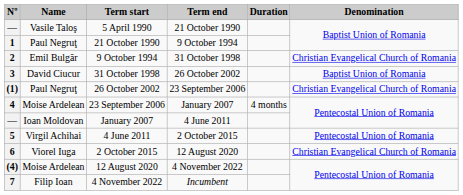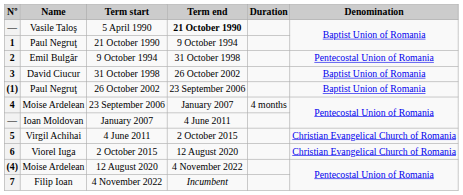— / 5 April 1990 | Term end: normal -> bold
2 | Denomination: Christian Evangelical Church of Romania -> Pentecostal Union of Romania
(1) | Denomination: Christian Evangelical Church of Romania -> Baptist Union of Romania
5 | Denomination: Pentecostal Union of Romania -> Christian Evangelical Church of Romania
